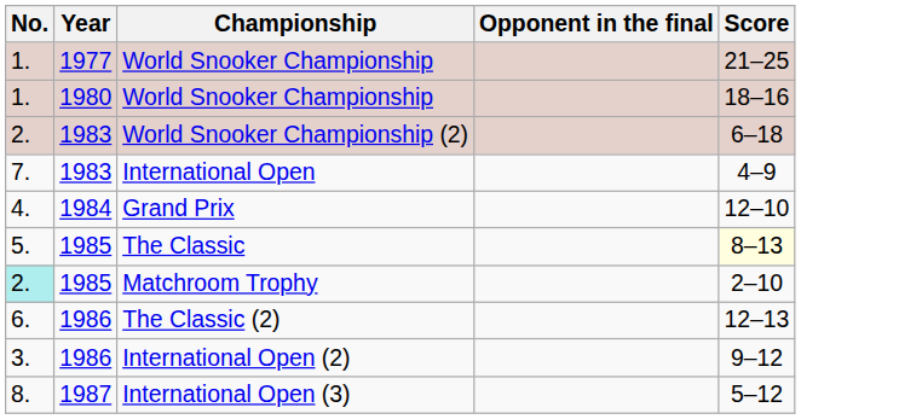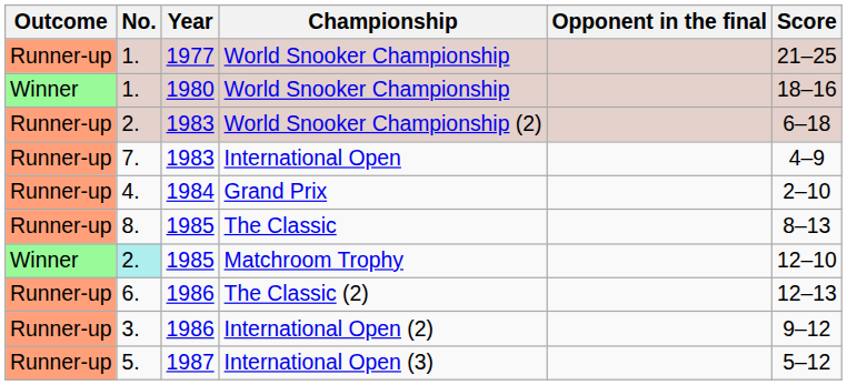+ column: Outcome | Runner-up | Winner | Runner-up | Runner-up | Runner-up | Runner-up | Winner | Runner-up | Runner-up | Runner-up
Grand Prix | Score: 12–10 -> 2–10
The Classic | No.: 5. -> 8.
The Classic | Score: lightyellow background -> no background
Matchroom Trophy | Score: 2–10 -> 12–10
International Open (3) | No.: 8. -> 5.
